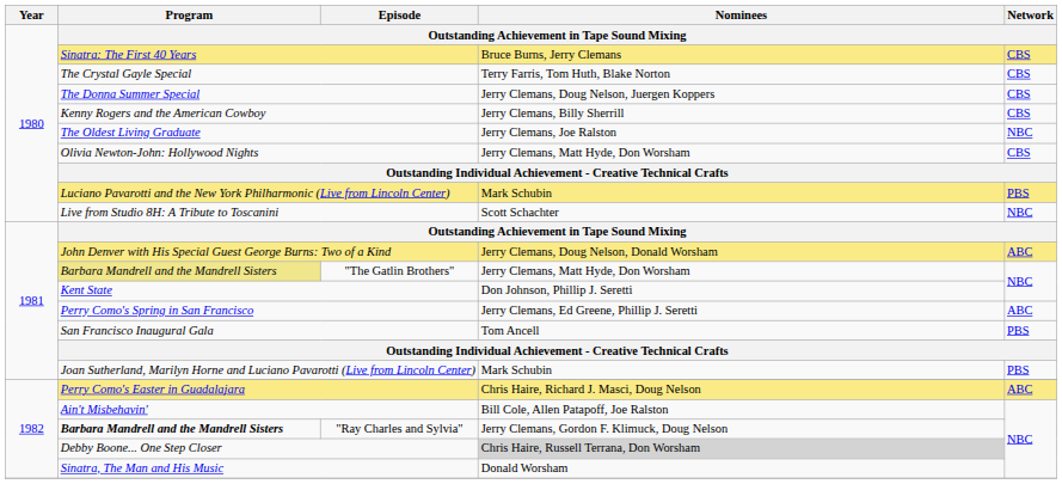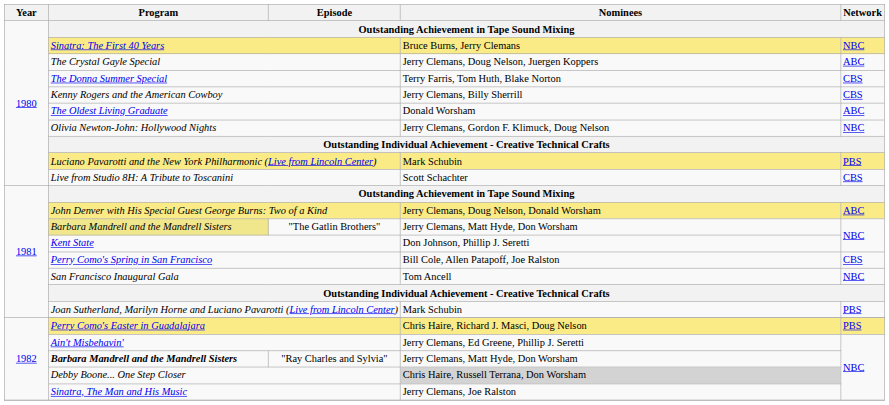Sinatra: The First 40 Years | Network: CBS -> NBC
The Crystal Gayle Special | Nominees: Terry Farris, Tom Huth, Blake Norton -> Jerry Clemans, Doug Nelson, Juergen Koppers
The Crystal Gayle Special | Network: CBS -> ABC
The Donna Summer Special | Nominees: Jerry Clemans, Doug Nelson, Juergen Koppers -> Terry Farris, Tom Huth, Blake Norton
The Oldest Living Graduate | Nominees: Jerry Clemans, Joe Ralston -> Donald Worsham
The Oldest Living Graduate | Network: NBC -> ABC
Olivia Newton-John: Hollywood Nights | Nominees: Jerry Clemans, Matt Hyde, Don Worsham -> Jerry Clemans, Gordon F. Klimuck, Doug Nelson
Olivia Newton-John: Hollywood Nights | Network: CBS -> NBC
Live from Studio 8H: A Tribute to Toscanini | Network: NBC -> CBS
Perry Como's Spring in San Francisco | Nominees: Jerry Clemans, Ed Greene, Phillip J. Seretti -> Bill Cole, Allen Patapoff, Joe Ralston
Perry Como's Spring in San Francisco | Network: ABC -> CBS
San Francisco Inaugural Gala | Network: PBS -> NBC
Perry Como's Easter in Guadalajara | Network: ABC -> PBS
Ain't Misbehavin' | Nominees: Bill Cole, Allen Patapoff, Joe Ralston -> Jerry Clemans, Ed Greene, Phillip J. Seretti
"Ray Charles and Sylvia" | Nominees: Jerry Clemans, Gordon F. Klimuck, Doug Nelson -> Jerry Clemans, Matt Hyde, Don Worsham
Sinatra, The Man and His Music | Nominees: Donald Worsham -> Jerry Clemans, Joe Ralston
